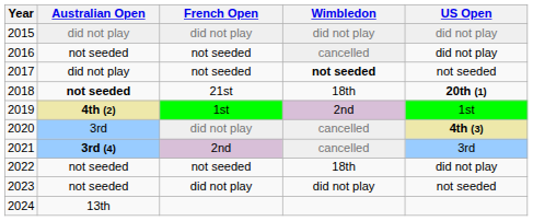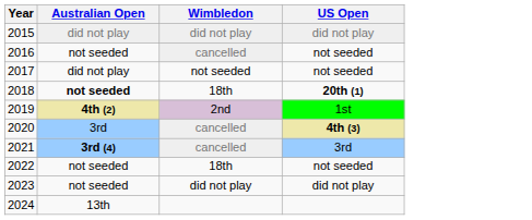- column: French Open | did not play | not seeded | not seeded | 21st | 1st | did not play | 2nd | not seeded | did not play
2016 | US Open: did not play -> not seeded
2017 | Wimbledon: bold -> normal
2022 | US Open: did not play -> not seeded
2023 | US Open: not seeded -> did not play
